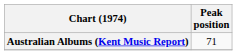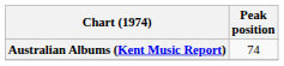Australian Albums (Kent Music Report) | Peak position: 71 -> 74
